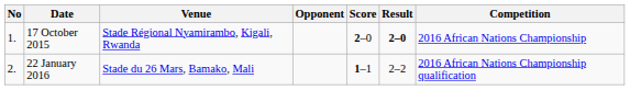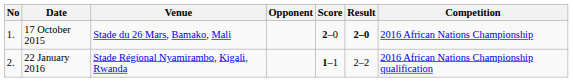17 October 2015 | Venue: Stade Régional Nyamirambo, Kigali, Rwanda -> Stade du 26 Mars, Bamako, Mali
22 January 2016 | Venue: Stade du 26 Mars, Bamako, Mali -> Stade Régional Nyamirambo, Kigali, Rwanda
